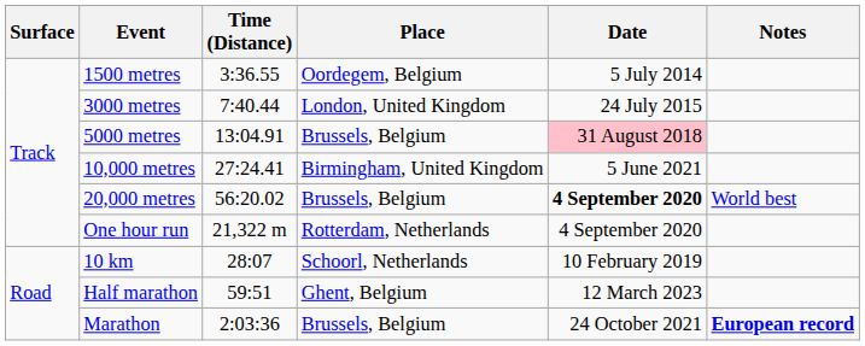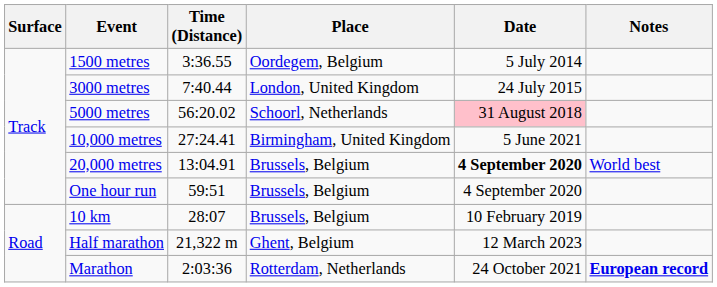5000 metres | Time (Distance): 13:04.91 -> 56:20.02
5000 metres | Place: Brussels, Belgium -> Schoorl, Netherlands
20,000 metres | Time (Distance): 56:20.02 -> 13:04.91
One hour run | Time (Distance): 21,322 m -> 59:51
One hour run | Place: Rotterdam, Netherlands -> Brussels, Belgium
10 km | Place: Schoorl, Netherlands -> Brussels, Belgium
Half marathon | Time (Distance): 59:51 -> 21,322 m
Marathon | Place: Brussels, Belgium -> Rotterdam, Netherlands
